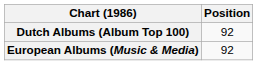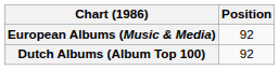rows swapped: Dutch Albums (Album Top 100) <-> European Albums (Music & Media)
